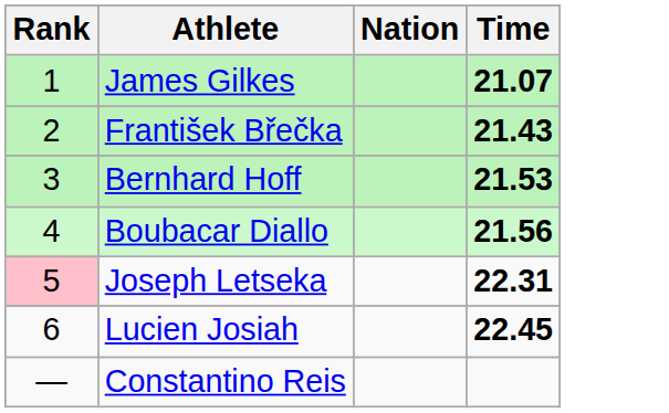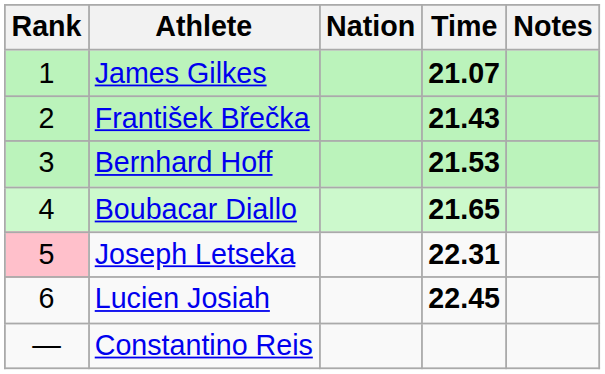+ column: Notes
Boubacar Diallo | Time: 21.56 -> 21.65
